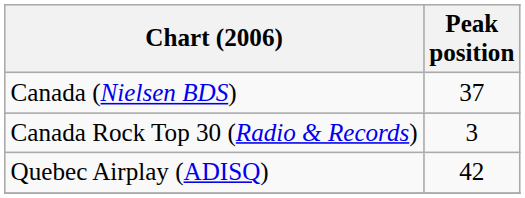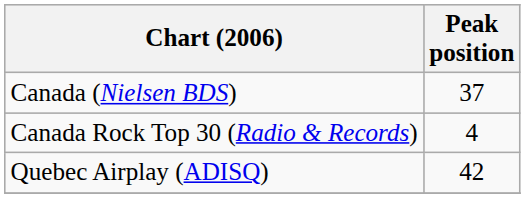Canada Rock Top 30 (Radio & Records) | Peak position: 3 -> 4
